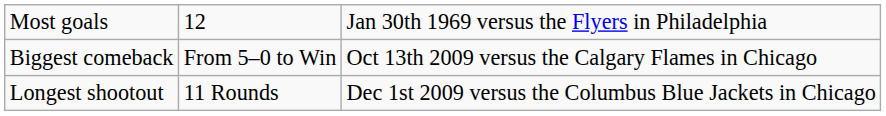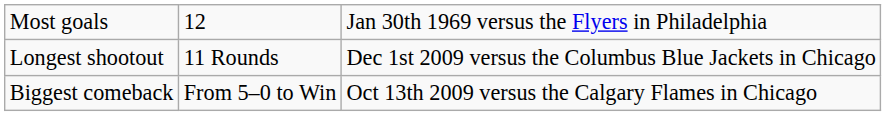rows swapped: Biggest comeback <-> Longest shootout
